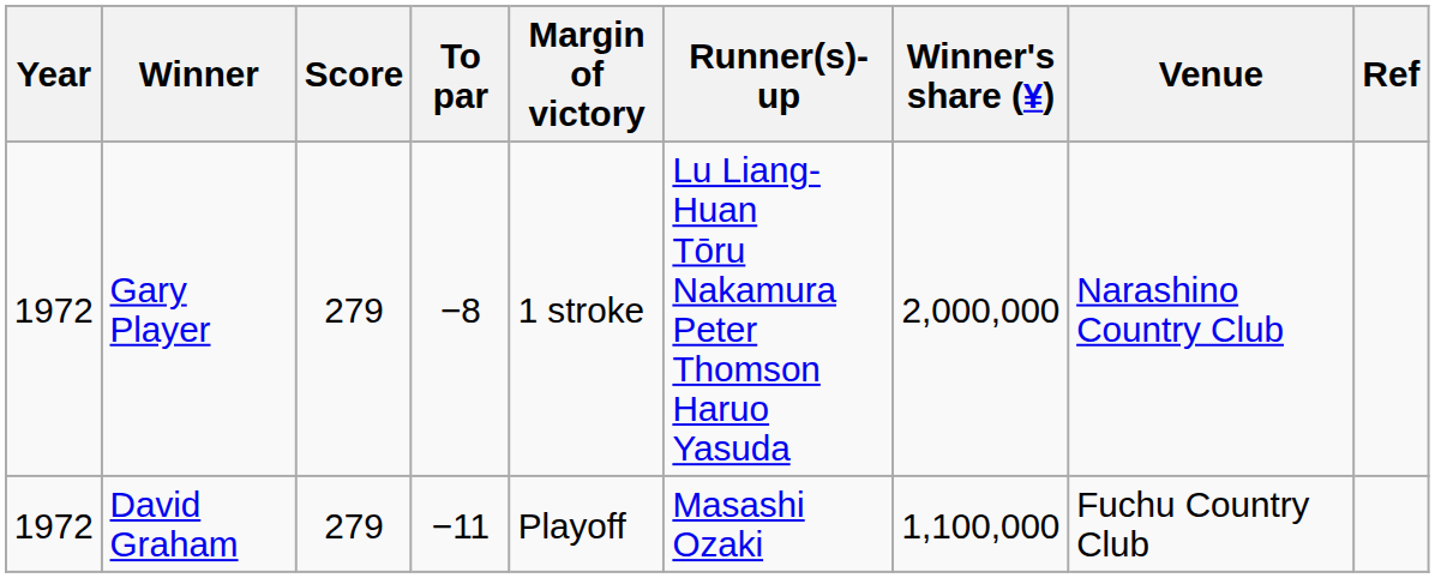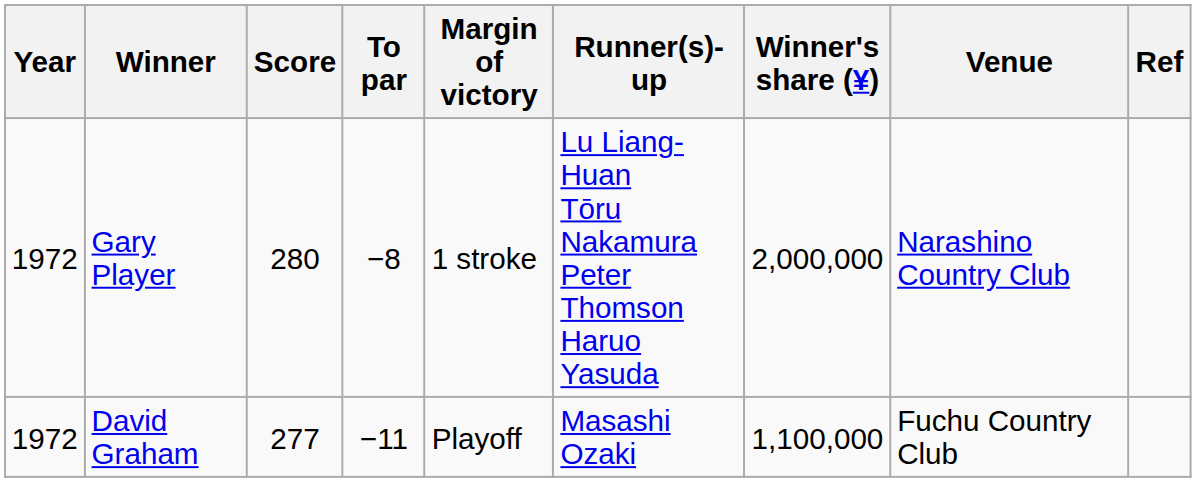Gary Player | Score: 279 -> 280
David Graham | Score: 279 -> 277
